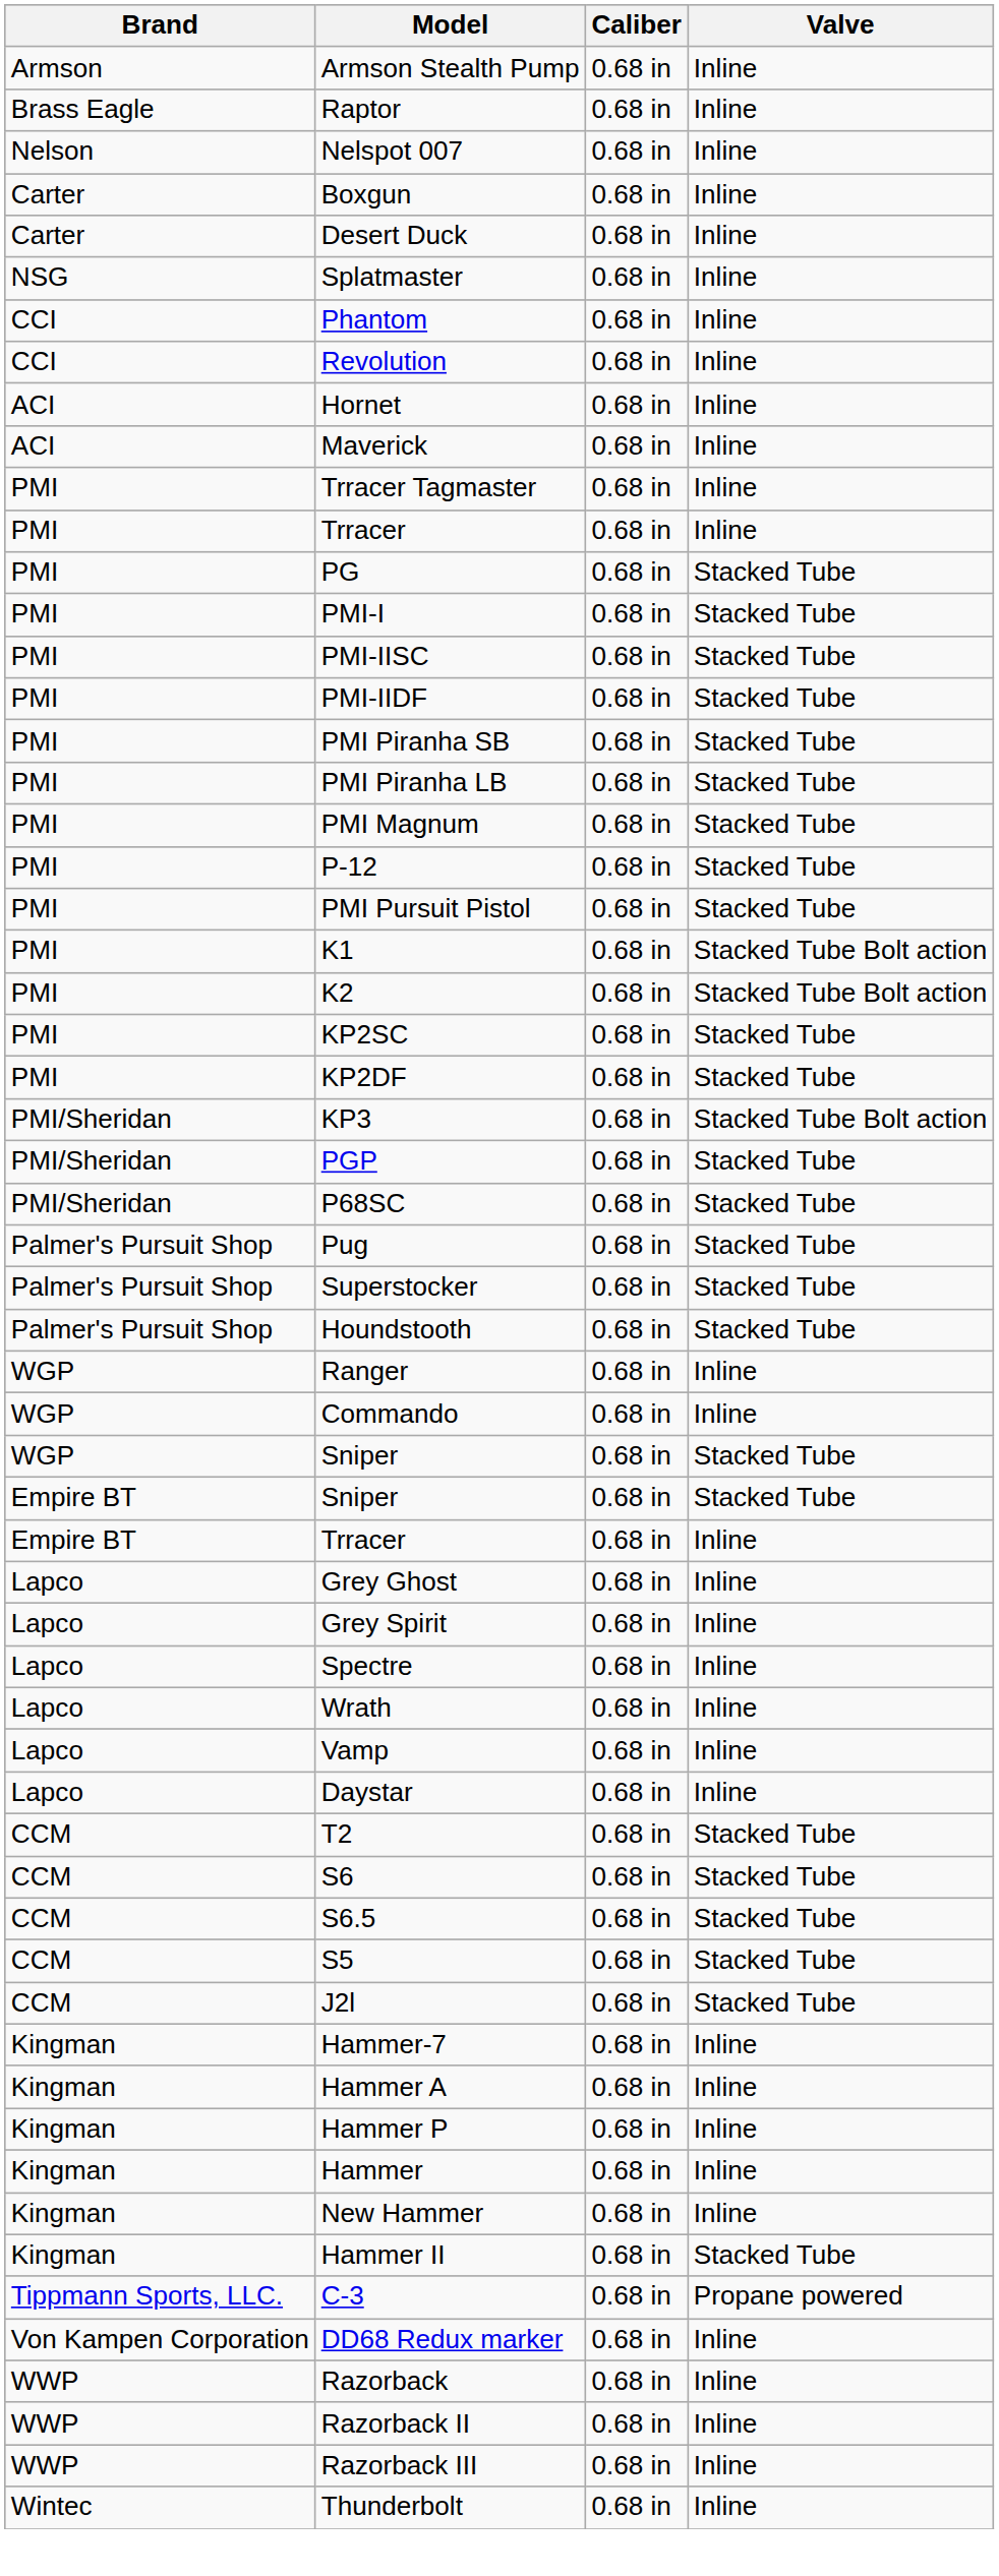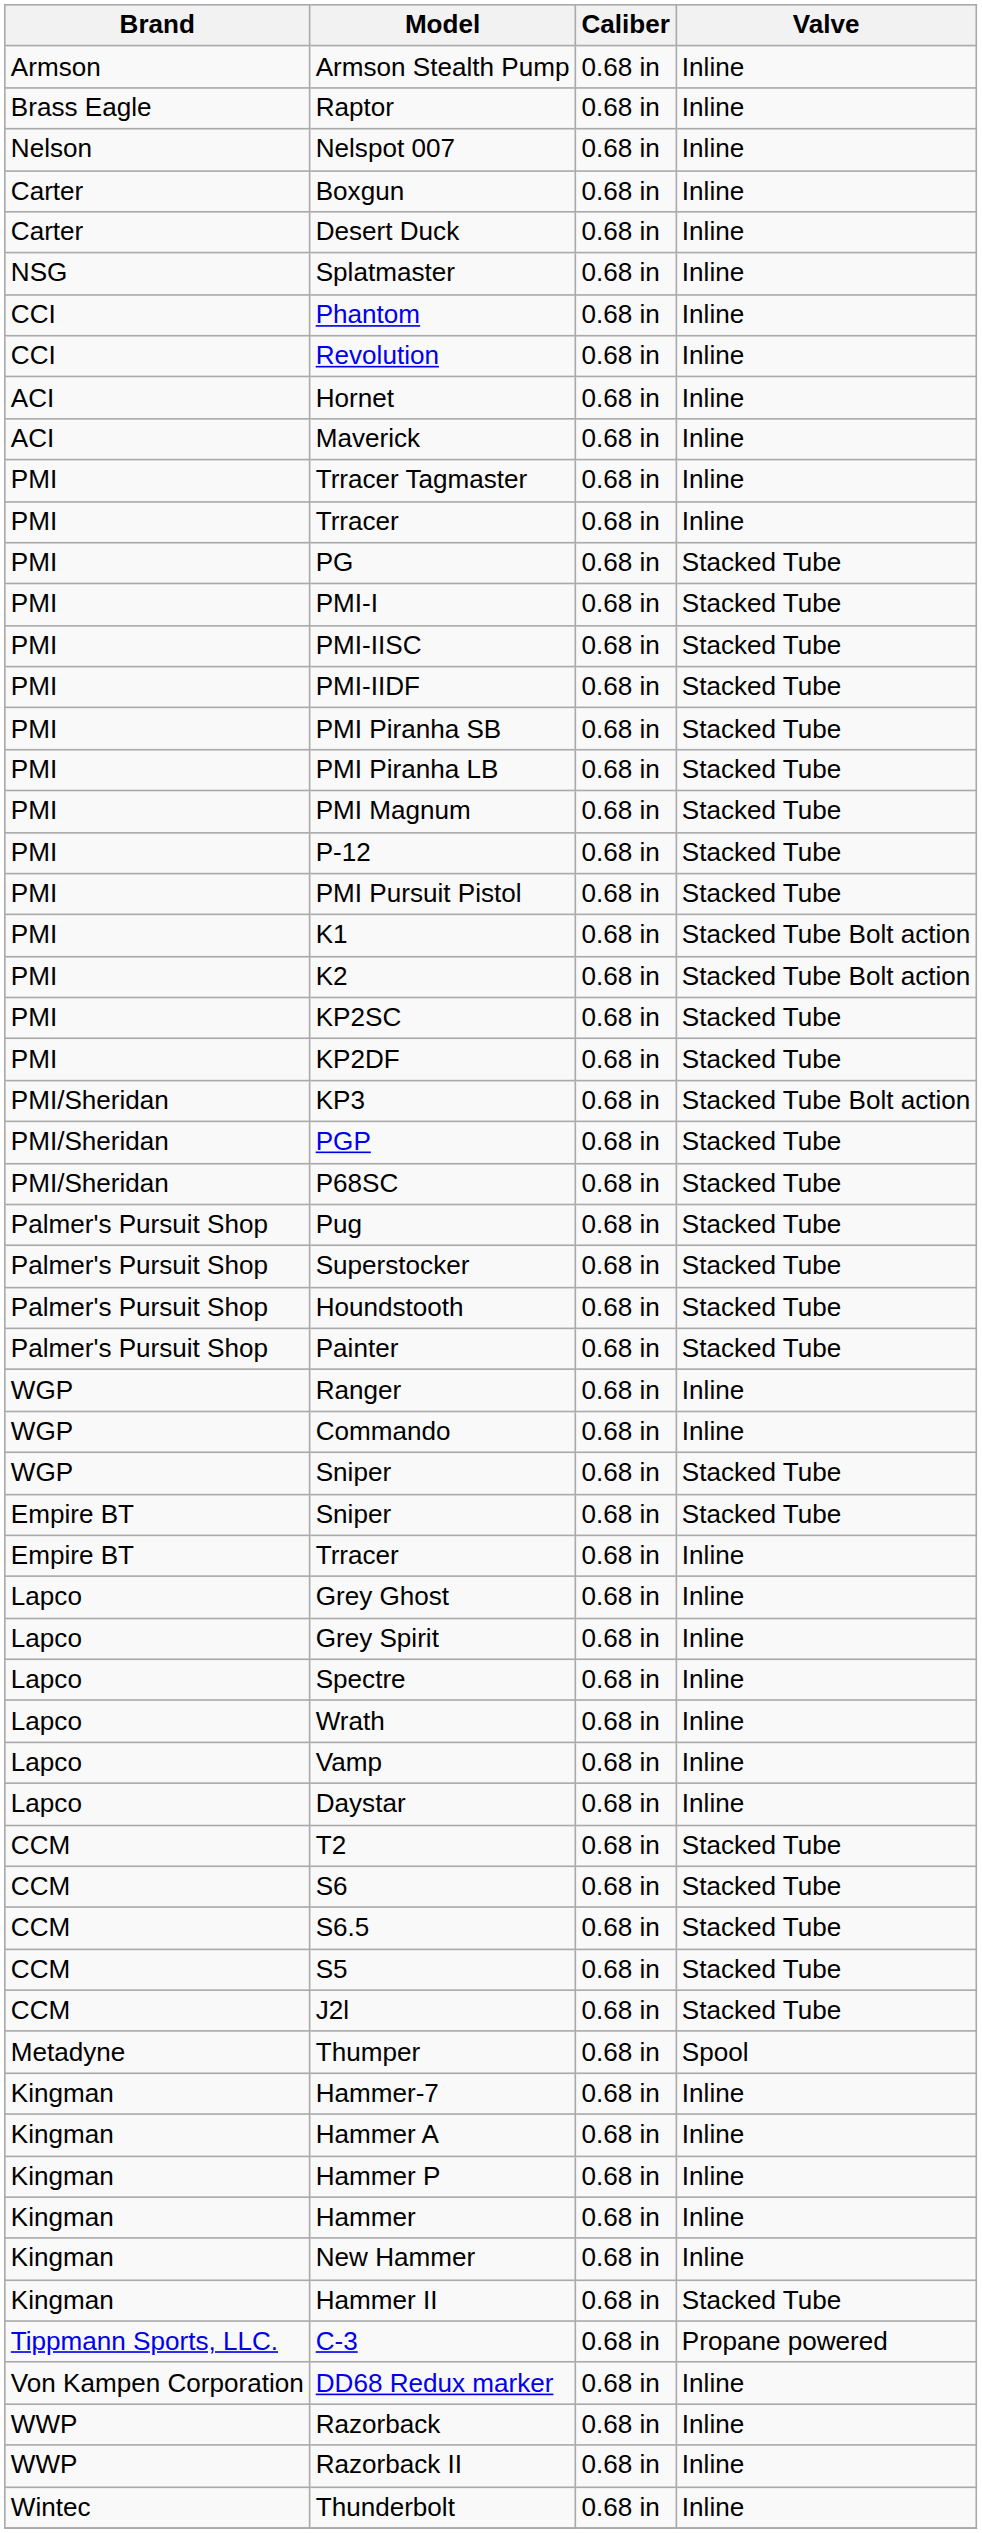+ row: Palmer's Pursuit Shop | Painter | 0.68 in | Stacked Tube
+ row: Metadyne | Thumper | 0.68 in | Spool
- row: WWP | Razorback III | 0.68 in | Inline
